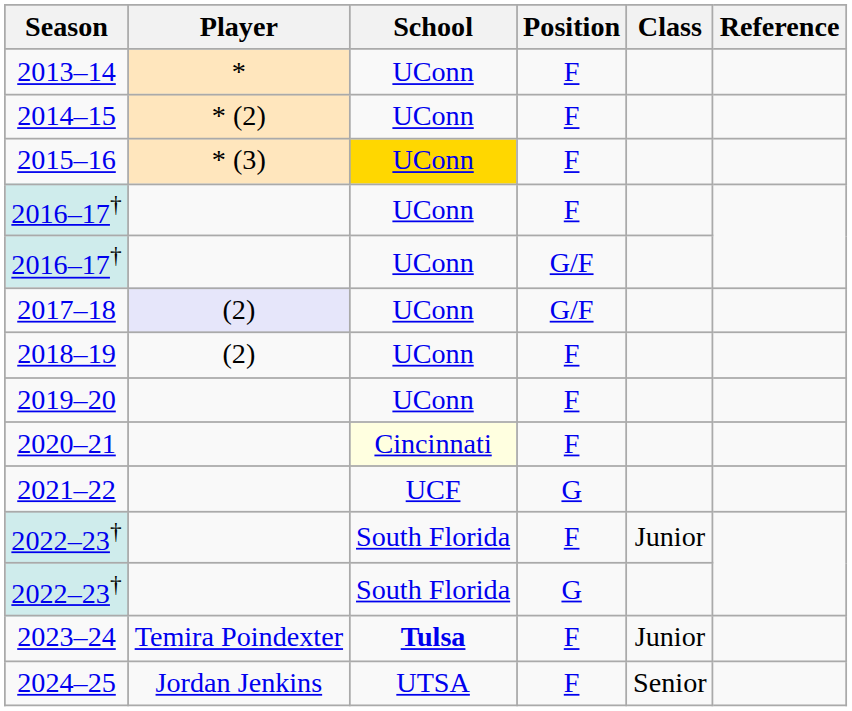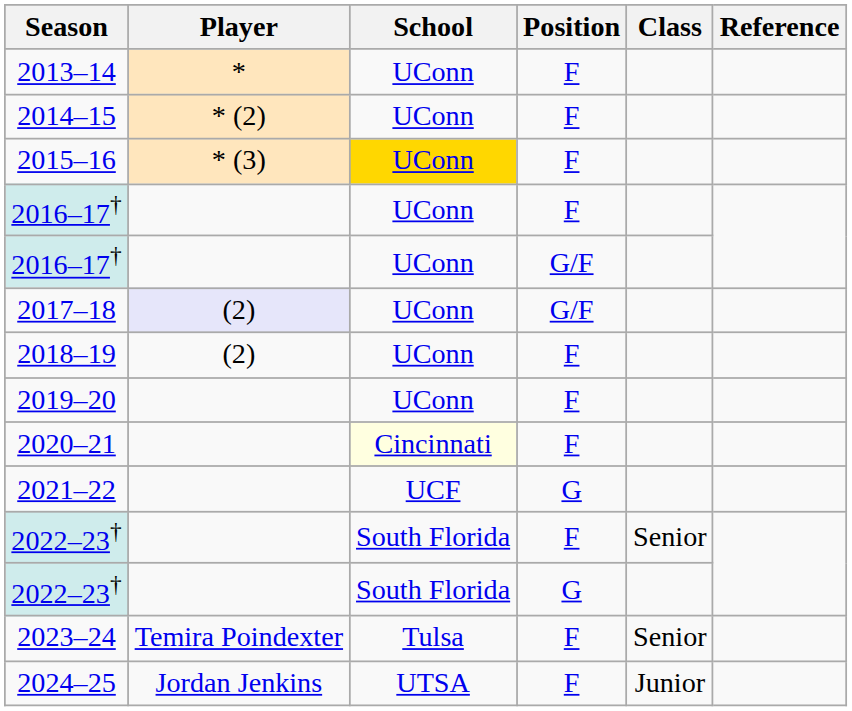2022–23† / F | Class: Junior -> Senior
2023–24 | School: bold -> normal
2023–24 | Class: Junior -> Senior
2024–25 | Class: Senior -> Junior
